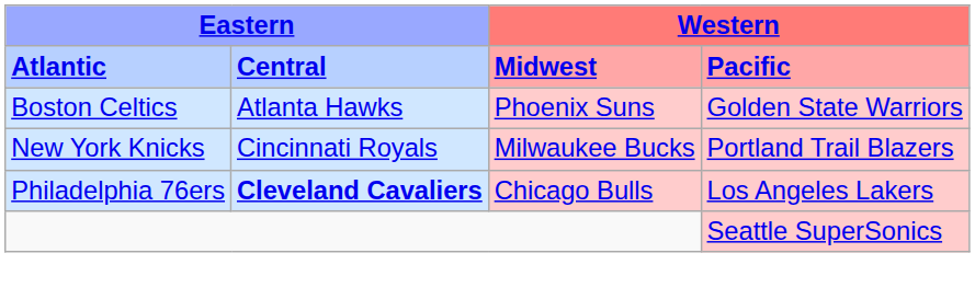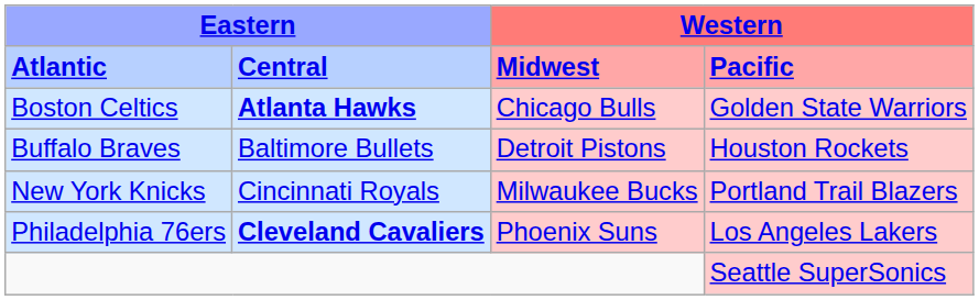Boston Celtics | column 2: normal -> bold
Boston Celtics | column 3: Phoenix Suns -> Chicago Bulls
+ row: Buffalo Braves | Baltimore Bullets | Detroit Pistons | Houston Rockets
Philadelphia 76ers | column 3: Chicago Bulls -> Phoenix Suns
